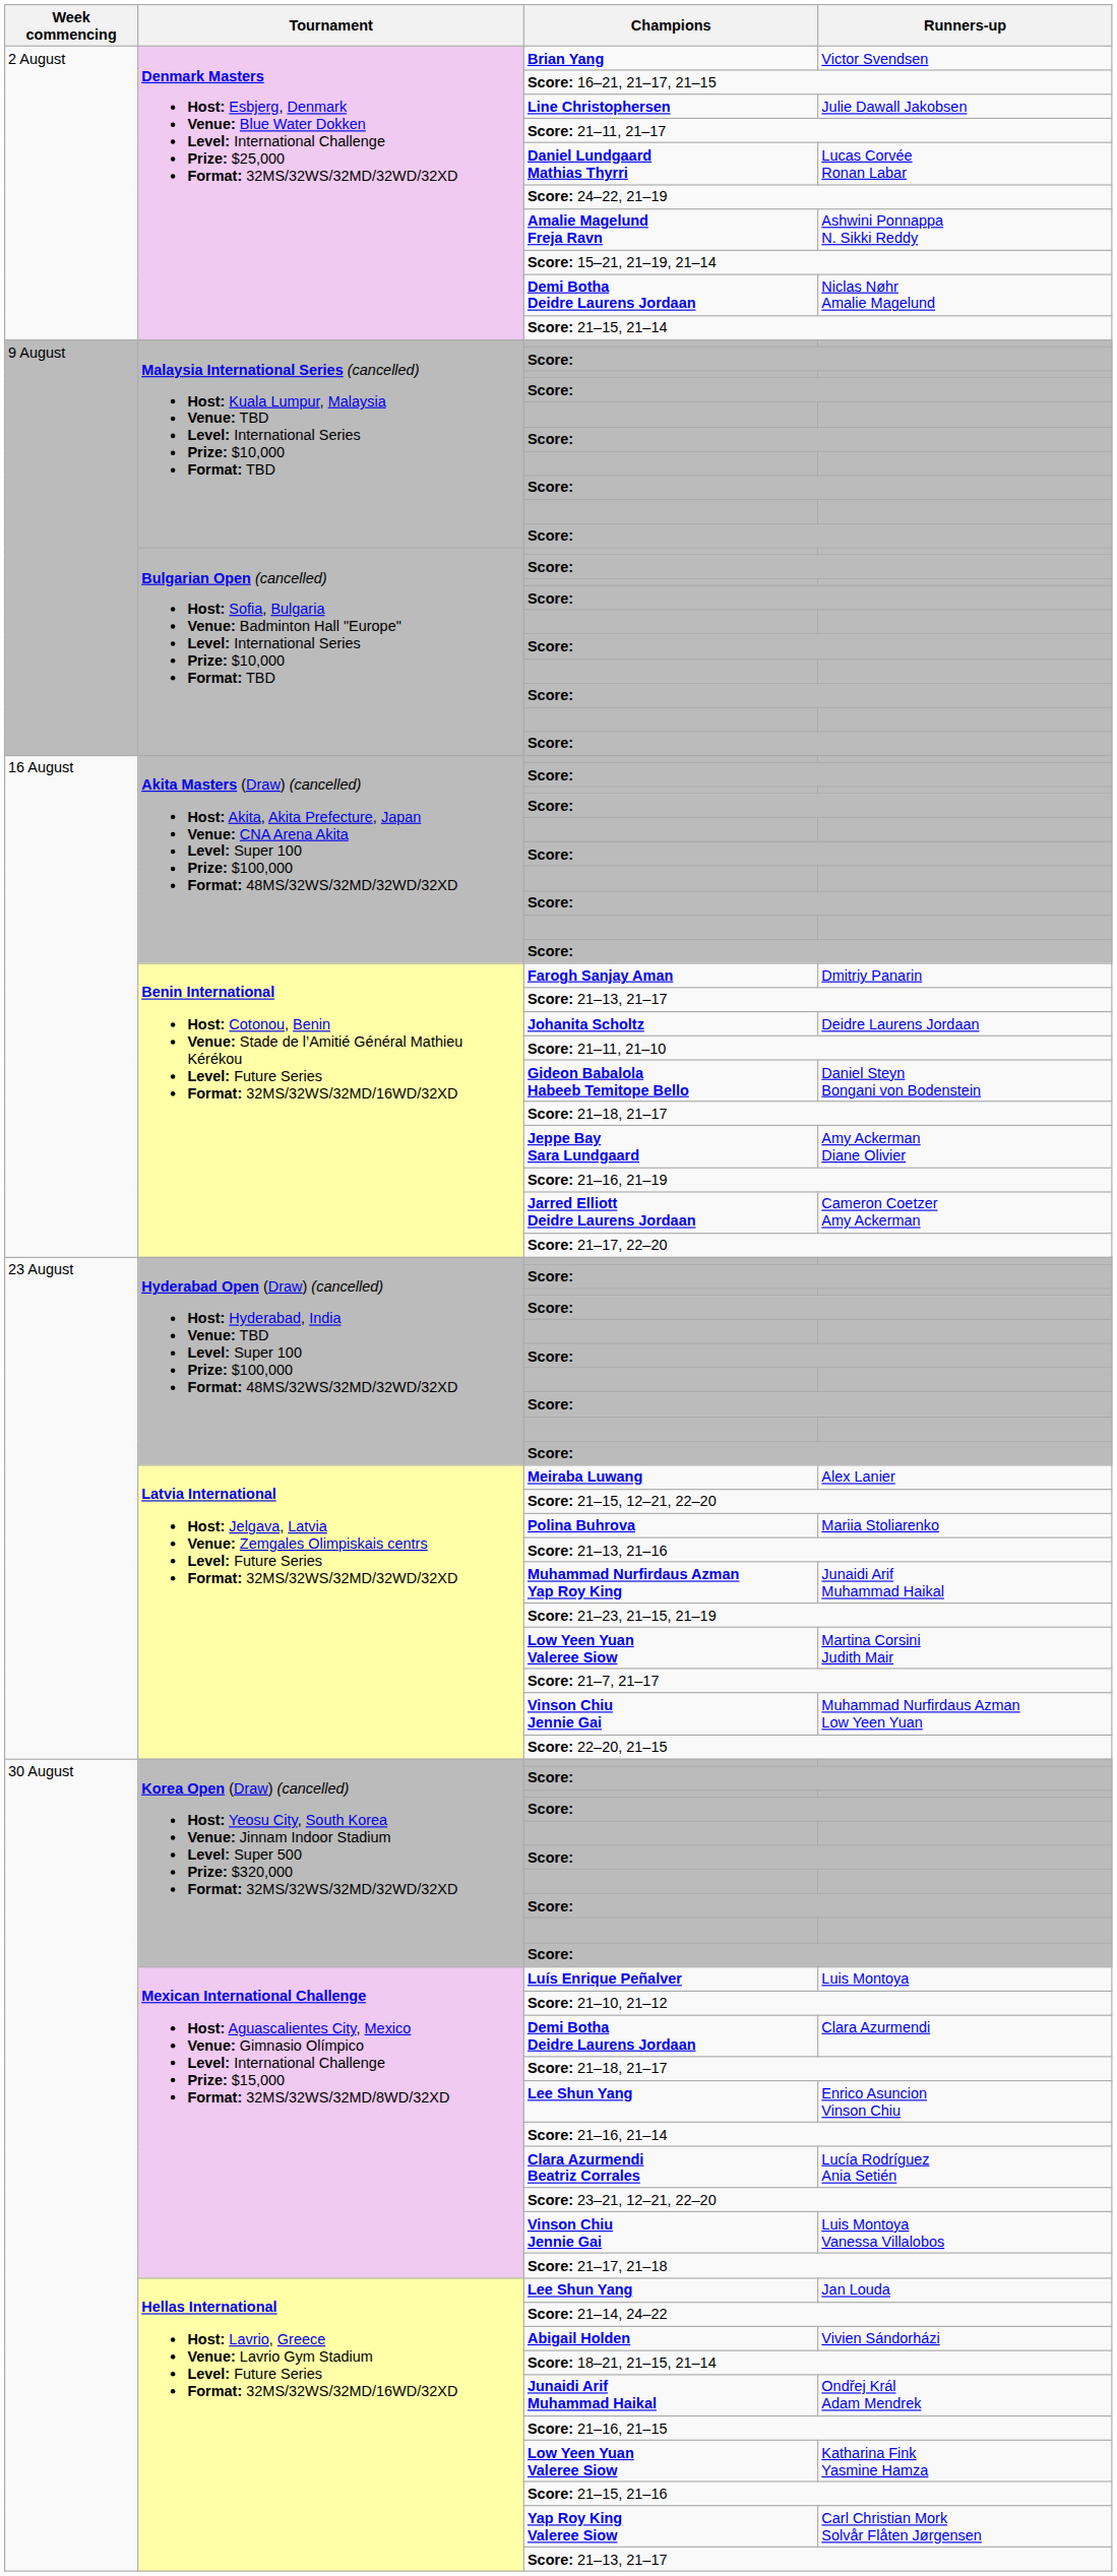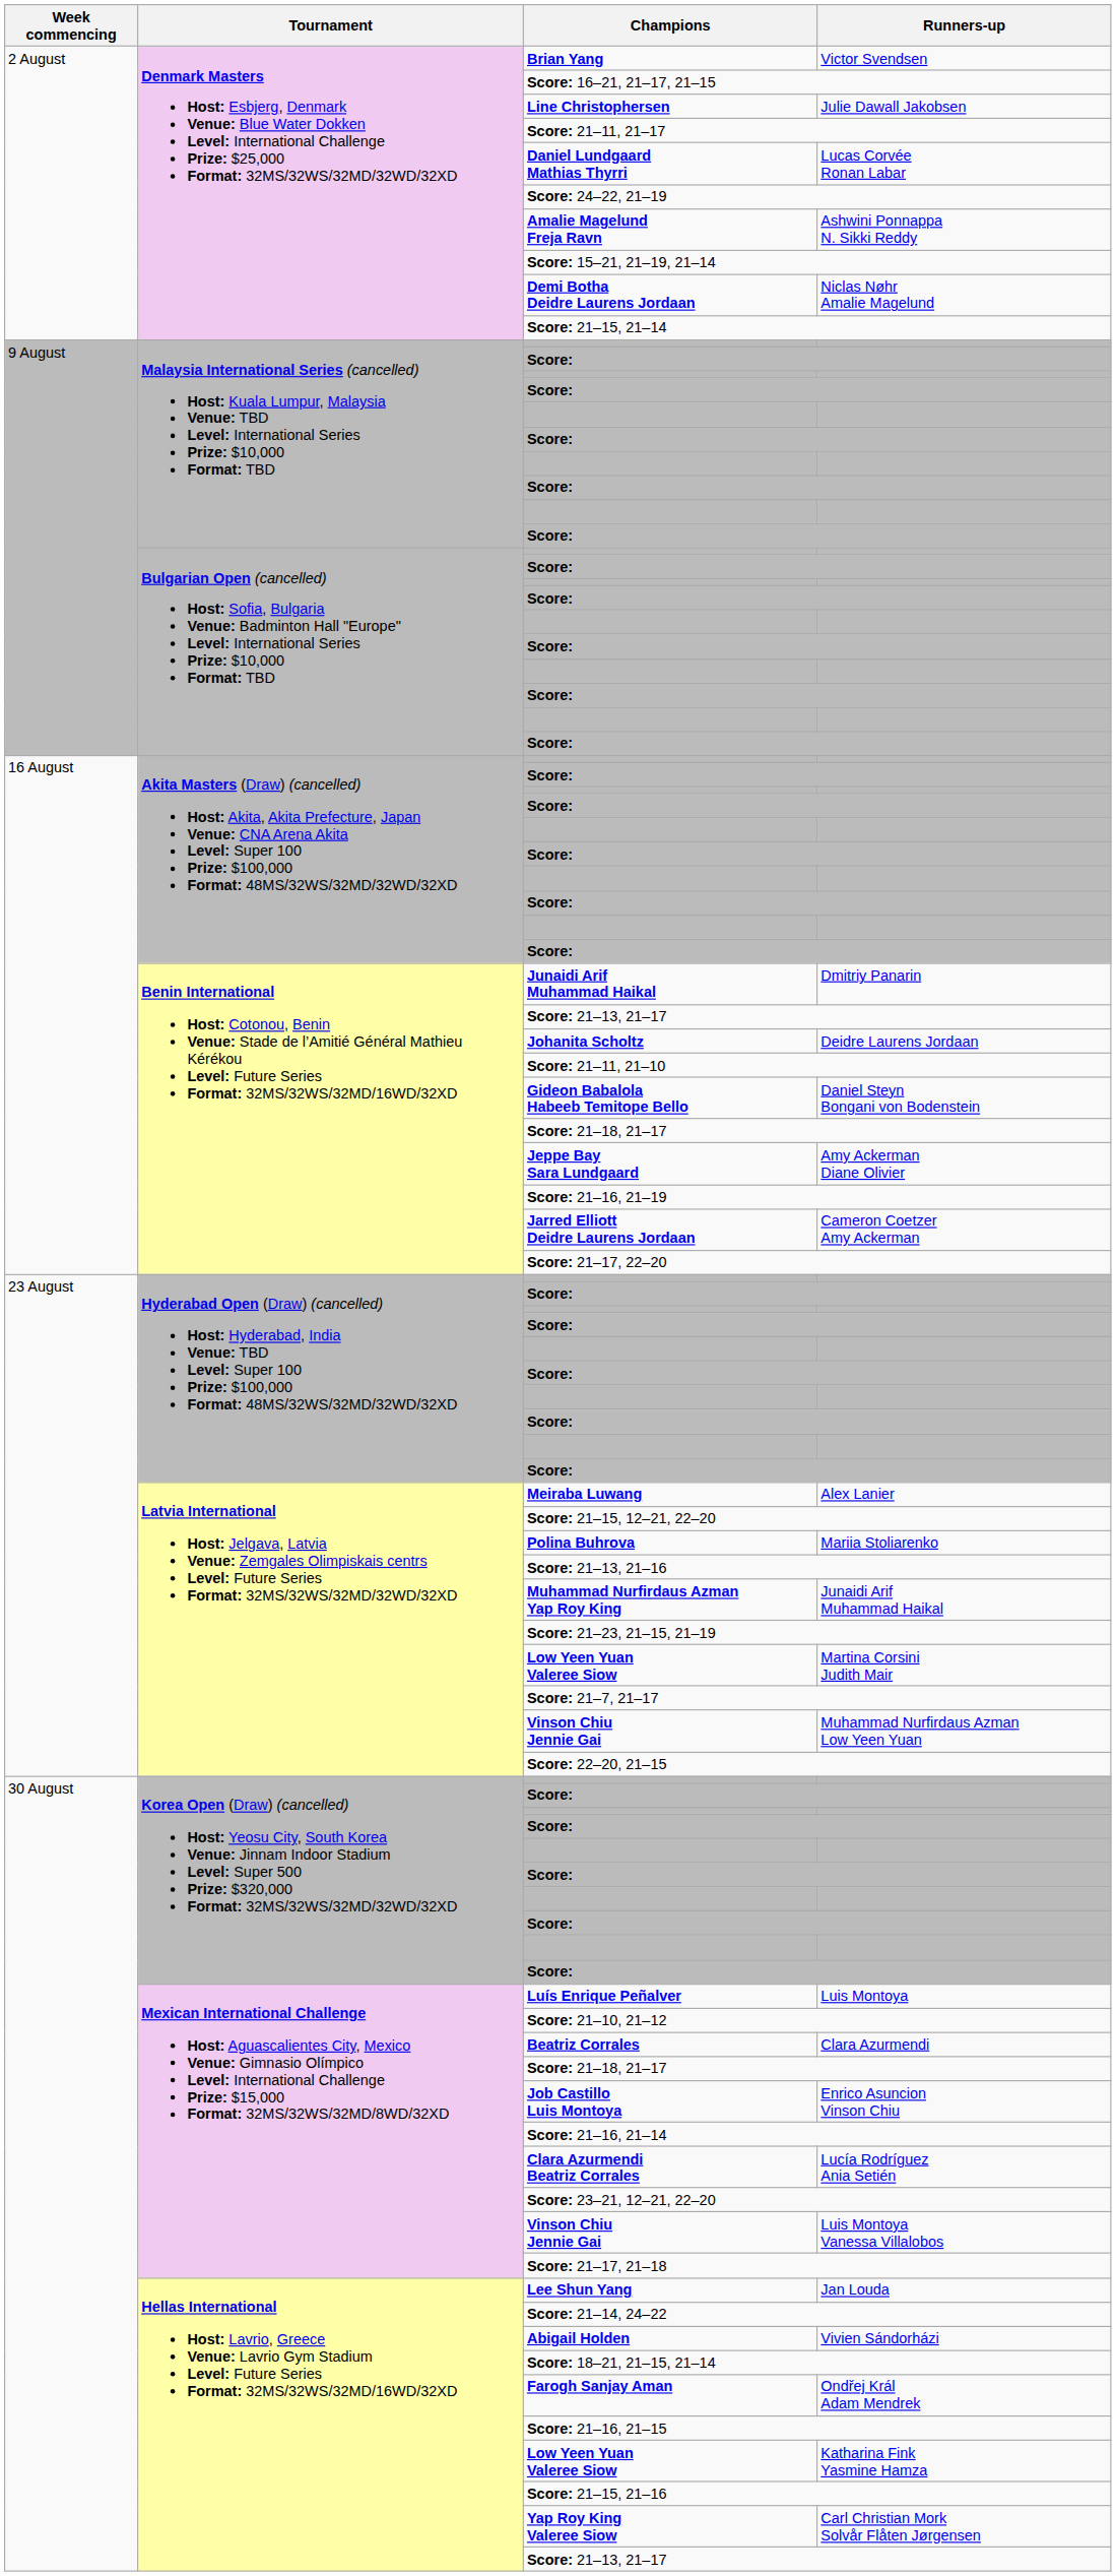Dmitriy Panarin | Champions: Farogh Sanjay Aman -> Junaidi Arif Muhammad Haikal
Clara Azurmendi | Champions: Demi Botha Deidre Laurens Jordaan -> Beatriz Corrales
Enrico Asuncion Vinson Chiu | Champions: Lee Shun Yang -> Job Castillo Luis Montoya
Ondřej Král Adam Mendrek | Champions: Junaidi Arif Muhammad Haikal -> Farogh Sanjay Aman
